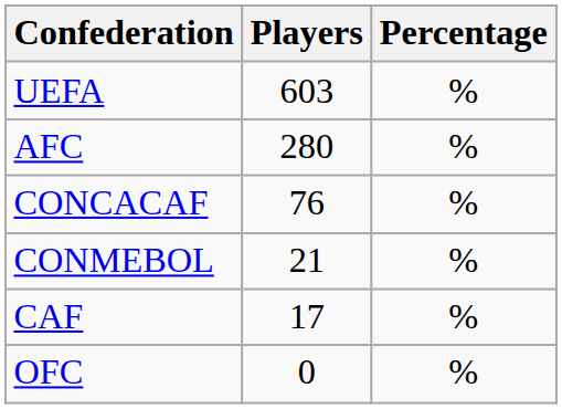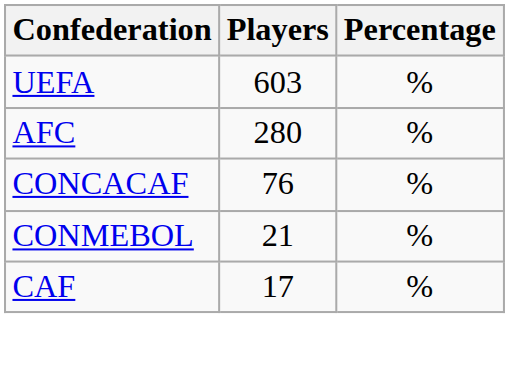- row: OFC | 0 | %
